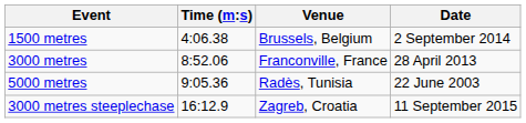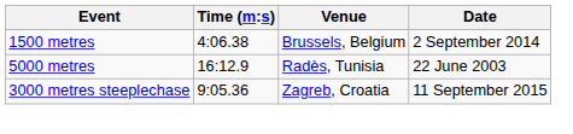- row: 3000 metres | 8:52.06 | Franconville, France | 28 April 2013
5000 metres | Time (m:s): 9:05.36 -> 16:12.9
3000 metres steeplechase | Time (m:s): 16:12.9 -> 9:05.36
